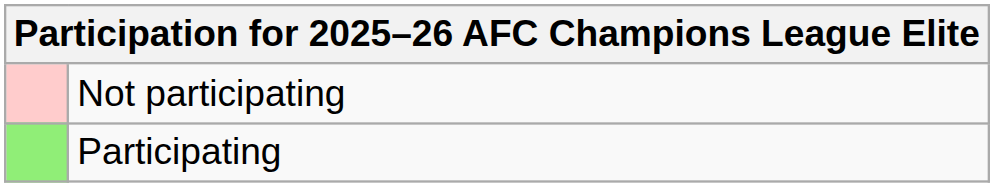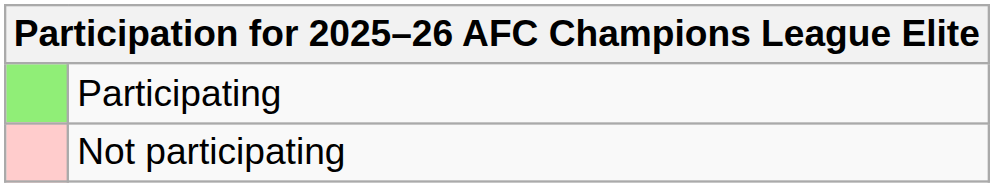rows swapped: Participating <-> Not participating
